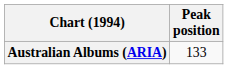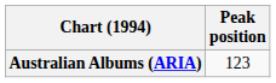Australian Albums (ARIA) | Peak position: 133 -> 123
